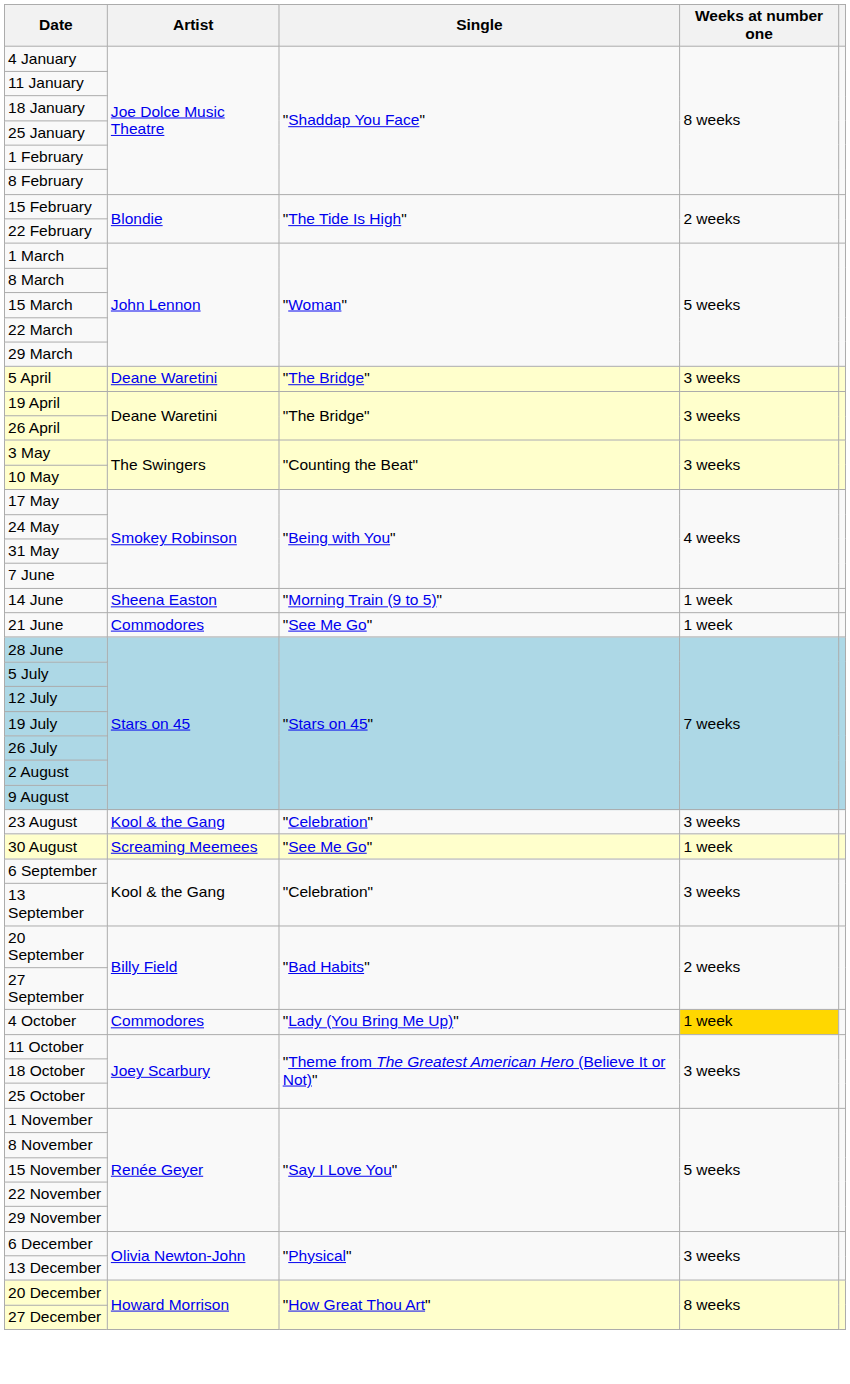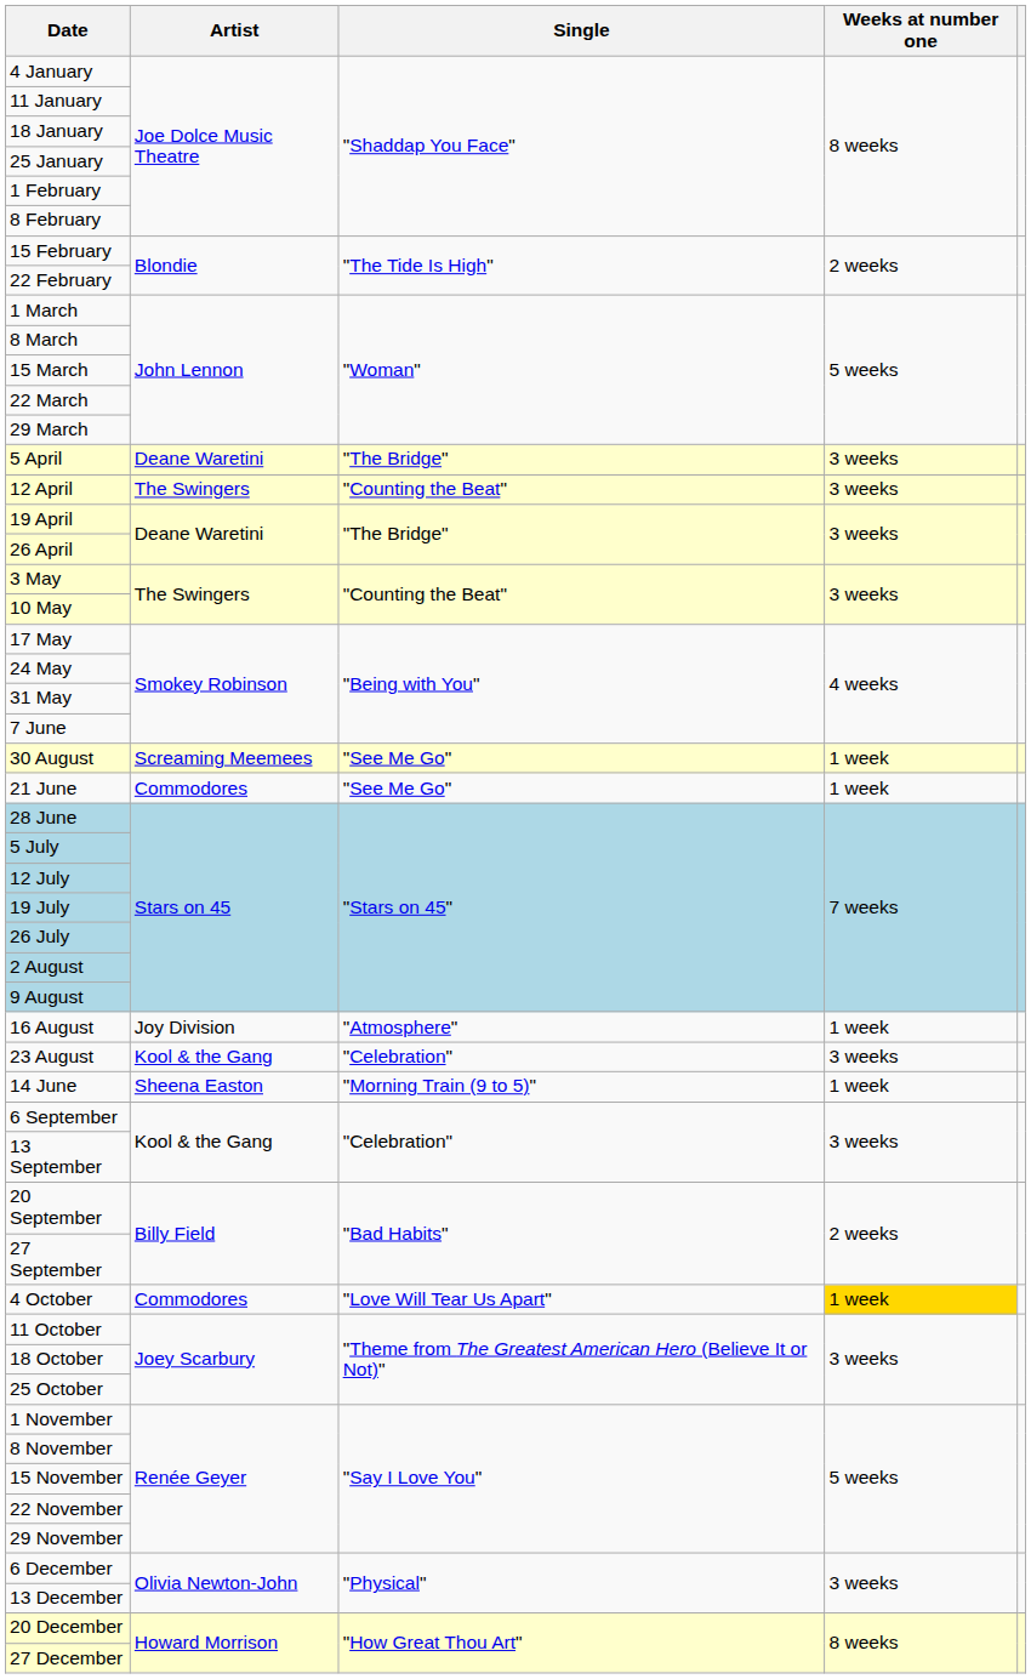+ row: 12 April | The Swingers | "Counting the Beat" | 3 weeks
rows swapped: 14 June <-> 30 August
+ row: 16 August | Joy Division | "Atmosphere" | 1 week
4 October | Single: "Lady (You Bring Me Up)" -> "Love Will Tear Us Apart"
